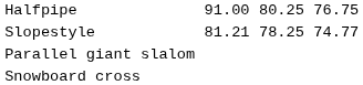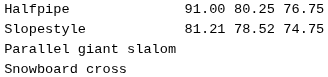Slopestyle | column 5: 78.25 -> 78.52
Slopestyle | column 7: 74.77 -> 74.75
